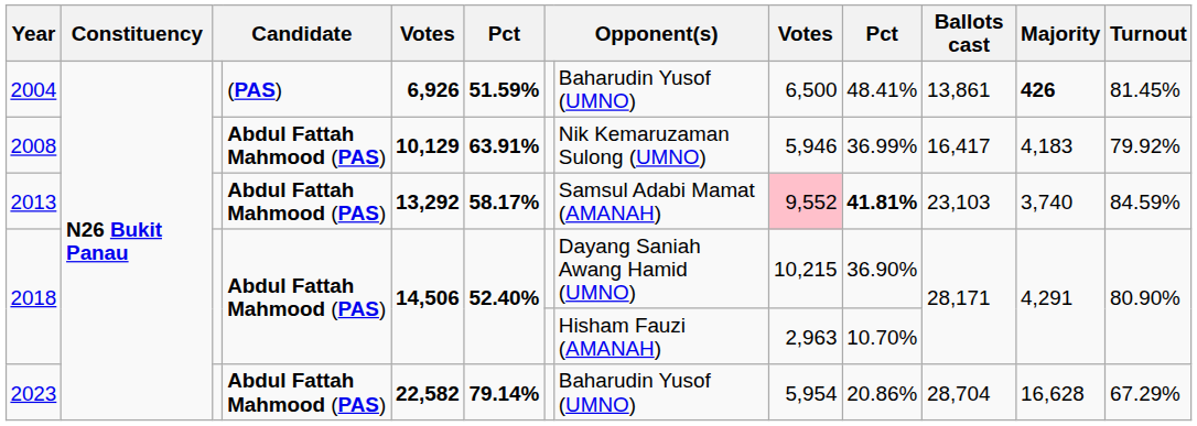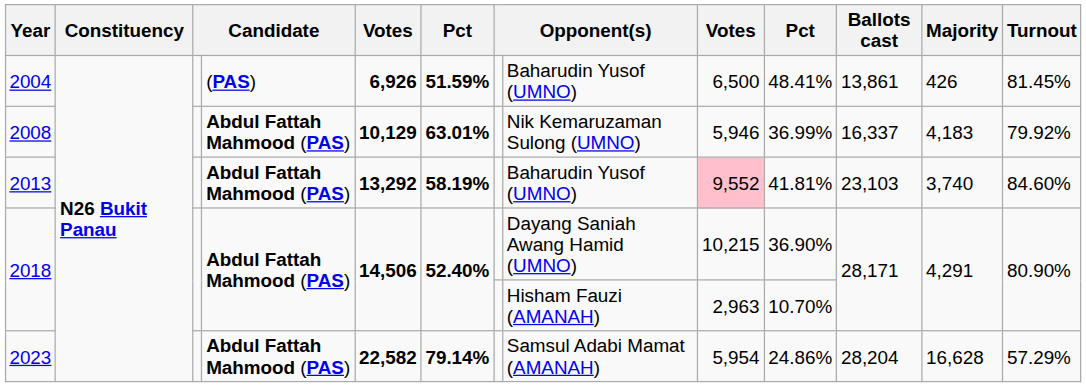2004 | Majority: bold -> normal
2008 | column 6: 63.91% -> 63.01%
2008 | Ballots cast: 16,417 -> 16,337
2013 | column 6: 58.17% -> 58.19%
2013 | column 8: Samsul Adabi Mamat (AMANAH) -> Baharudin Yusof (UMNO)
2013 | column 10: bold -> normal
2013 | Turnout: 84.59% -> 84.60%
2023 | column 8: Baharudin Yusof (UMNO) -> Samsul Adabi Mamat (AMANAH)
2023 | column 10: 20.86% -> 24.86%
2023 | Ballots cast: 28,704 -> 28,204
2023 | Turnout: 67.29% -> 57.29%
